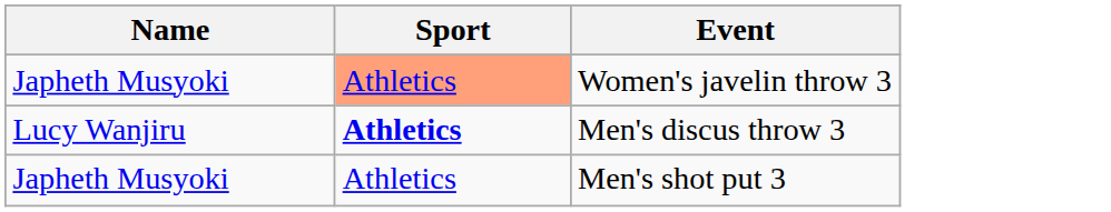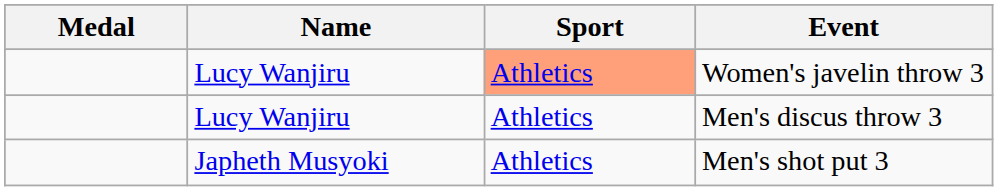+ column: Medal
Women's javelin throw 3 | Name: Japheth Musyoki -> Lucy Wanjiru
Men's discus throw 3 | Sport: bold -> normal
